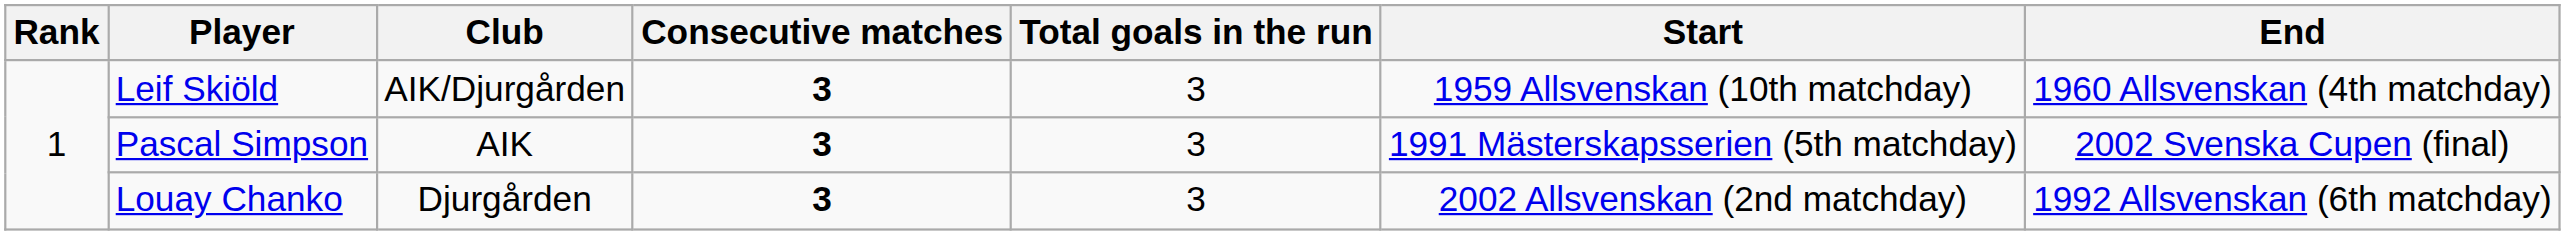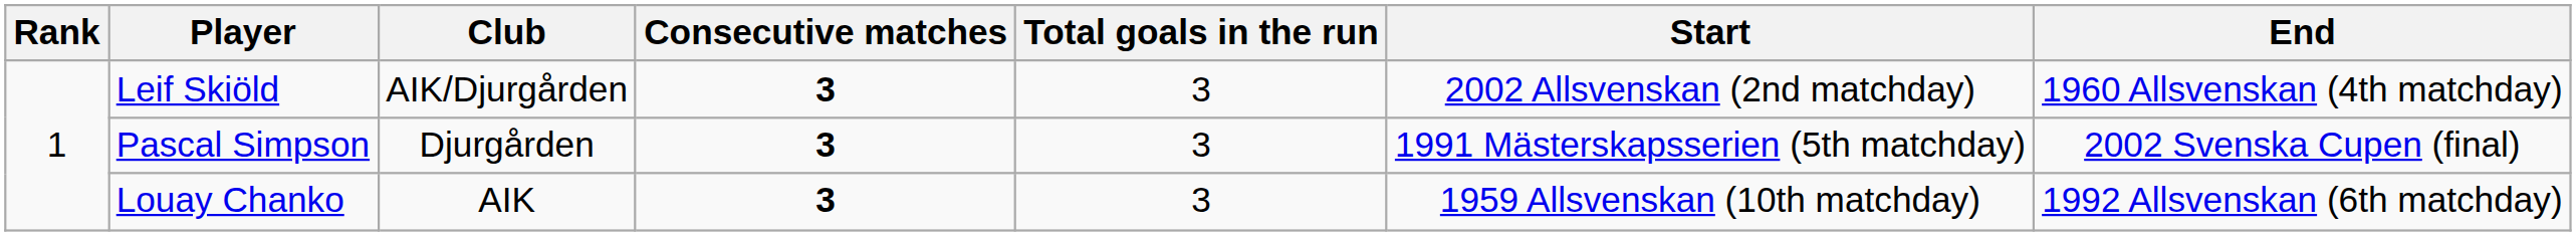Leif Skiöld | Start: 1959 Allsvenskan (10th matchday) -> 2002 Allsvenskan (2nd matchday)
Pascal Simpson | Club: AIK -> Djurgården
Louay Chanko | Club: Djurgården -> AIK
Louay Chanko | Start: 2002 Allsvenskan (2nd matchday) -> 1959 Allsvenskan (10th matchday)
